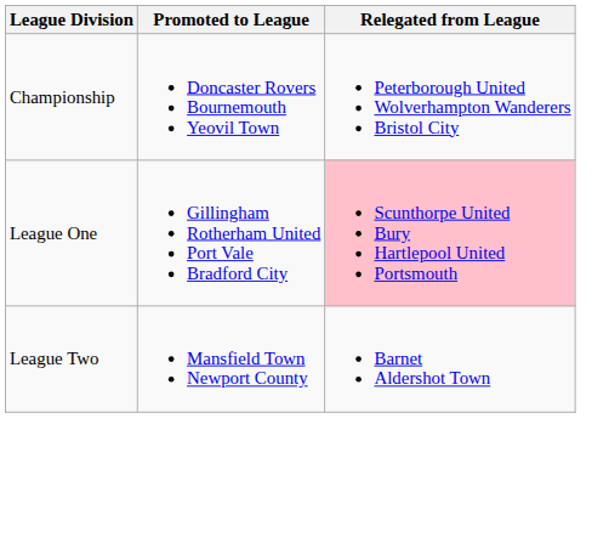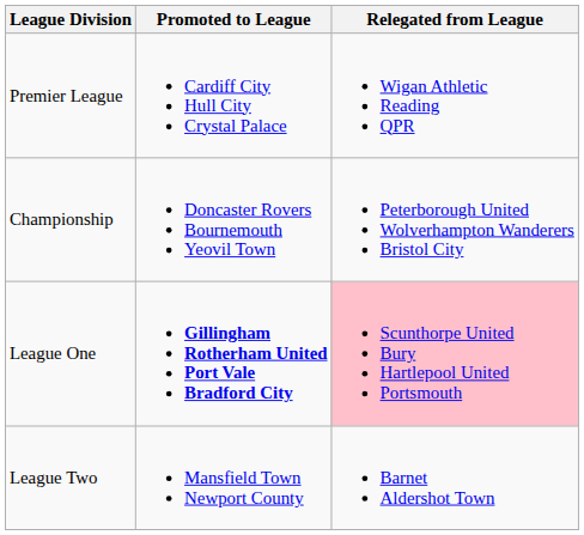+ row: Premier League | Cardiff City Hull City Crystal Palace | Wigan Athletic Reading QPR
League One | Promoted to League: normal -> bold
